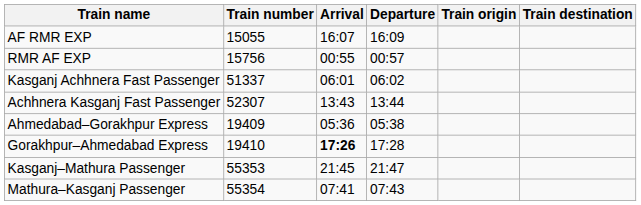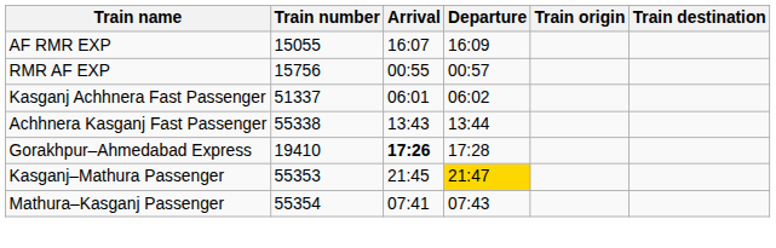Achhnera Kasganj Fast Passenger | Train number: 52307 -> 55338
- row: Ahmedabad–Gorakhpur Express | 19409 | 05:36 | 05:38
Kasganj–Mathura Passenger | Departure: no background -> gold background
